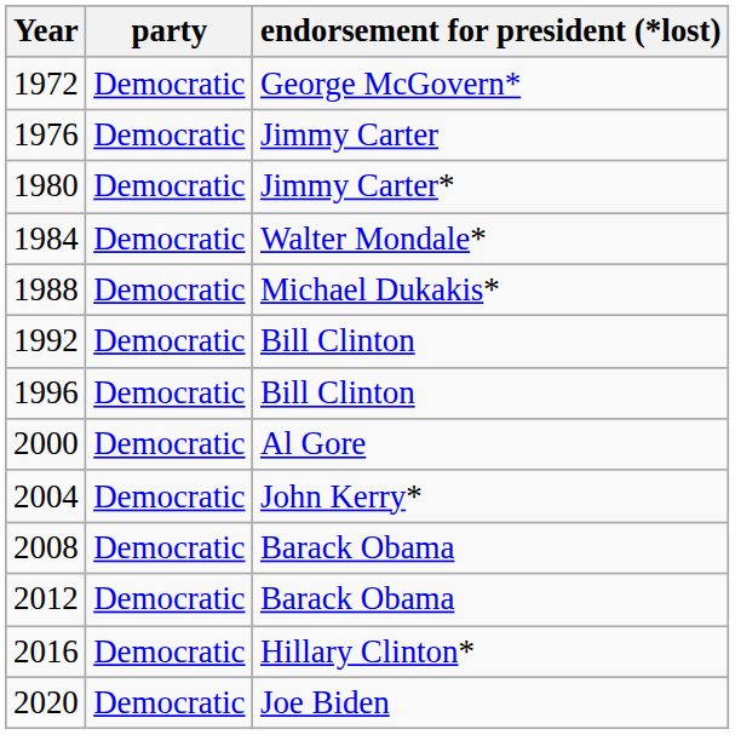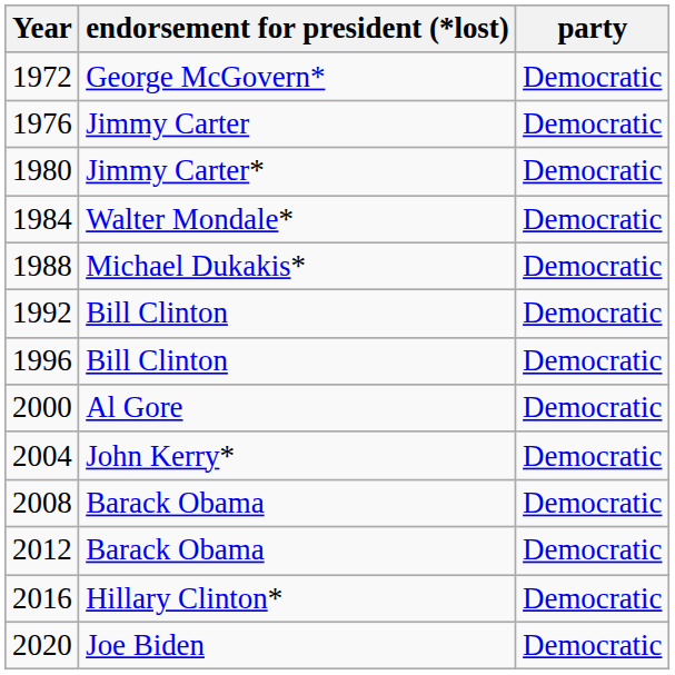columns swapped: endorsement for president (*lost) <-> party
